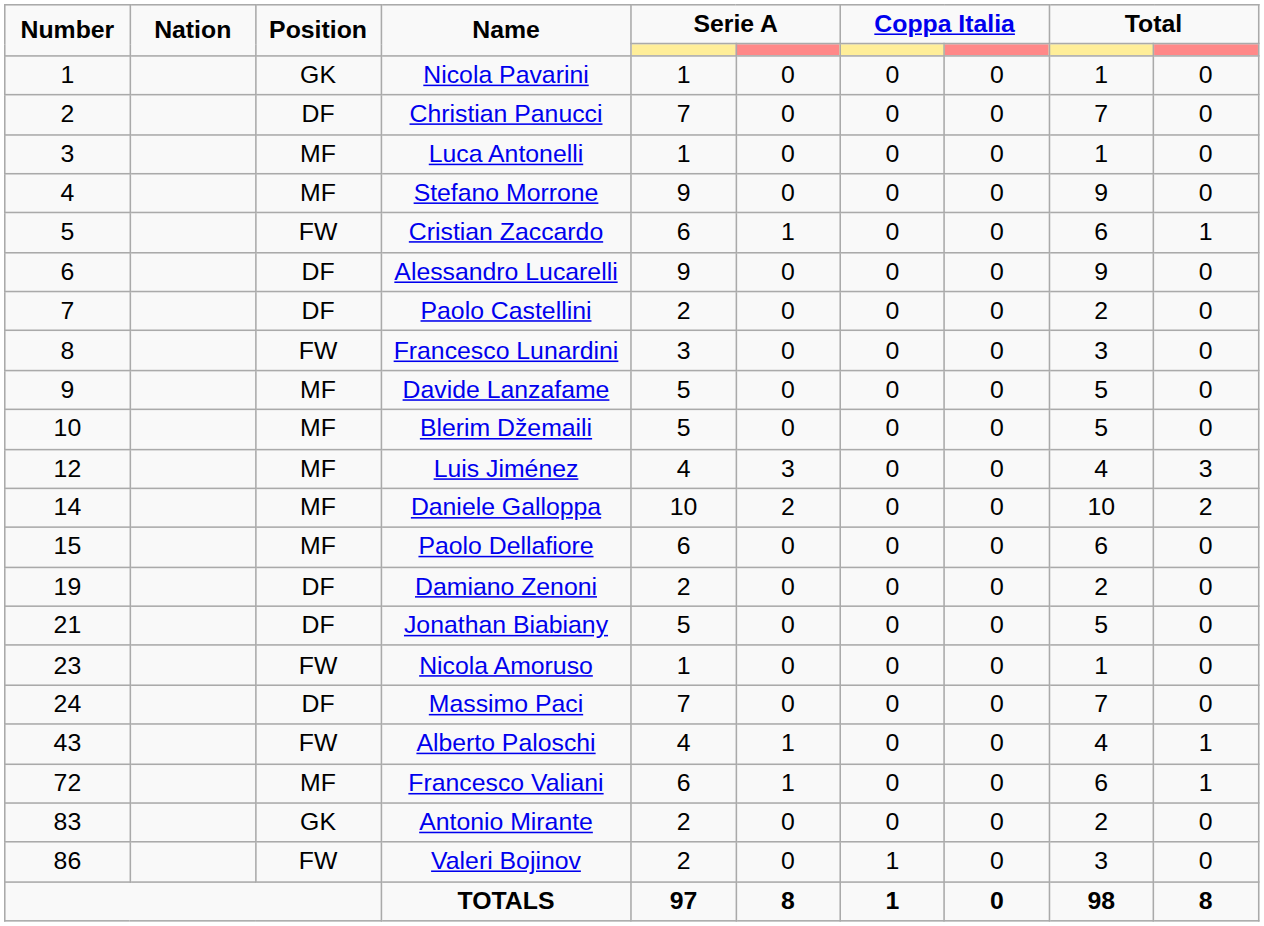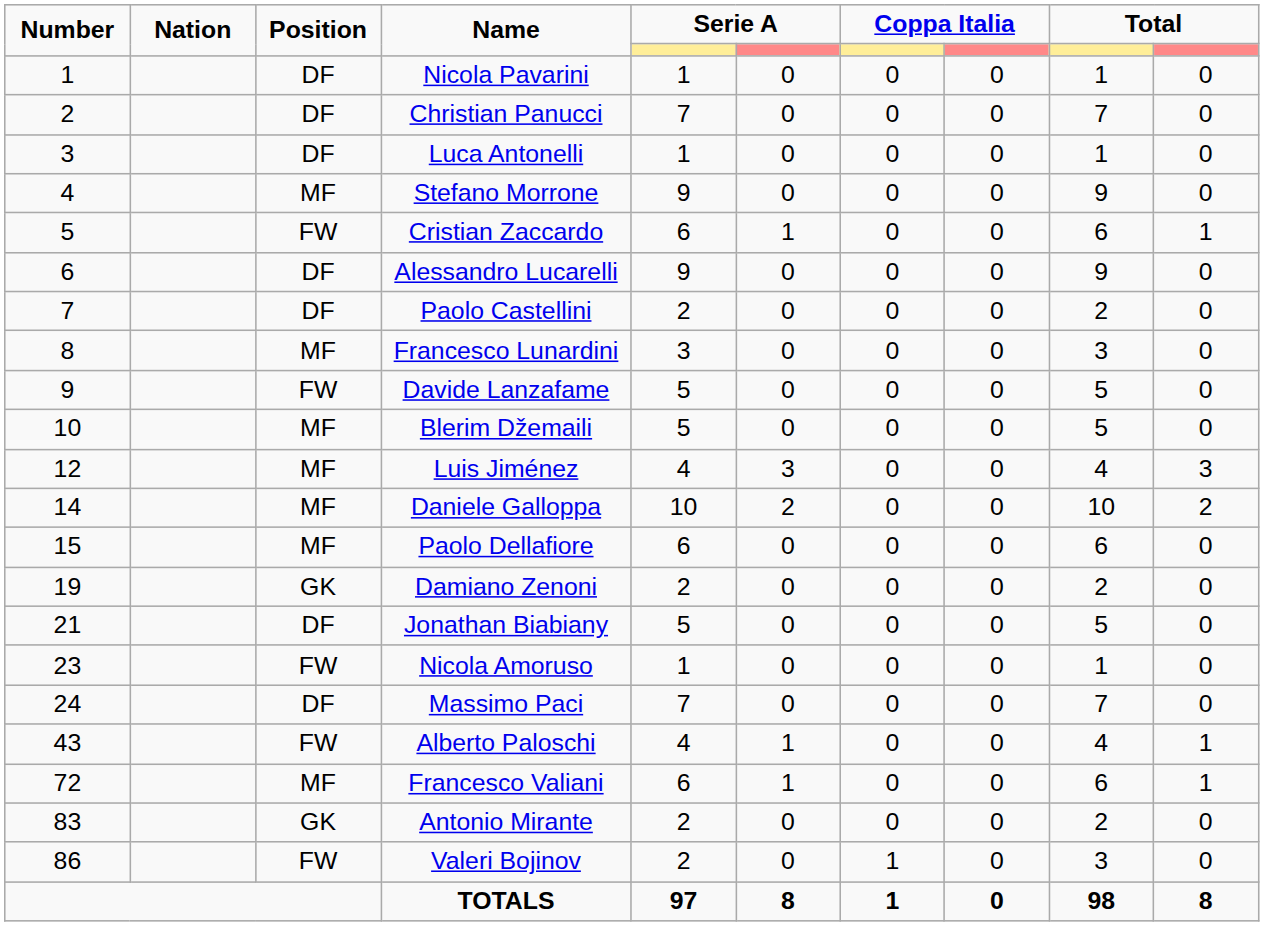Nicola Pavarini | Position: GK -> DF
Luca Antonelli | Position: MF -> DF
Francesco Lunardini | Position: FW -> MF
Davide Lanzafame | Position: MF -> FW
Damiano Zenoni | Position: DF -> GK
